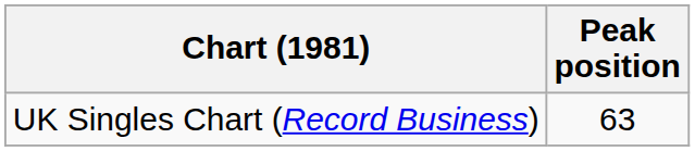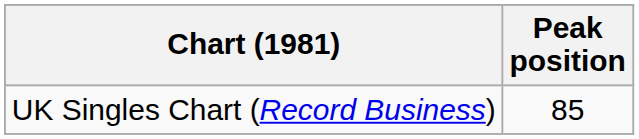UK Singles Chart (Record Business) | Peak position: 63 -> 85
